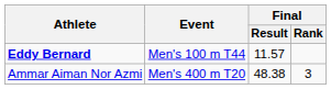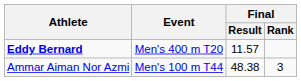Eddy Bernard | Event: Men's 100 m T44 -> Men's 400 m T20
Ammar Aiman Nor Azmi | Event: Men's 400 m T20 -> Men's 100 m T44
